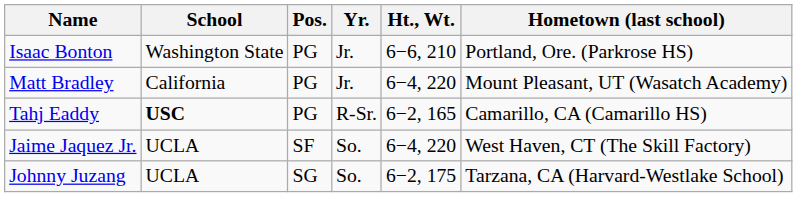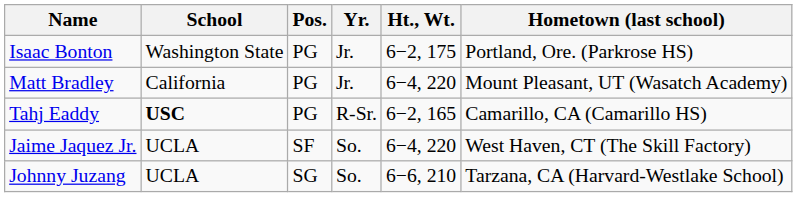Isaac Bonton | Ht., Wt.: 6−6, 210 -> 6−2, 175
Johnny Juzang | Ht., Wt.: 6−2, 175 -> 6−6, 210
